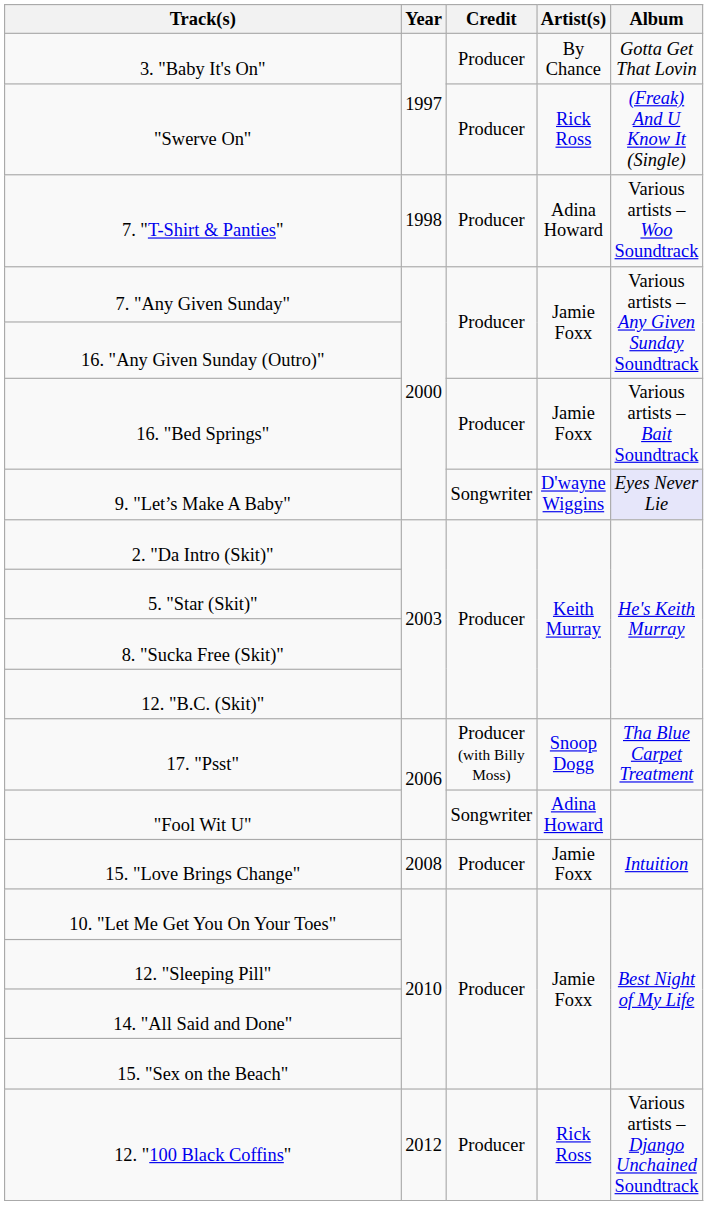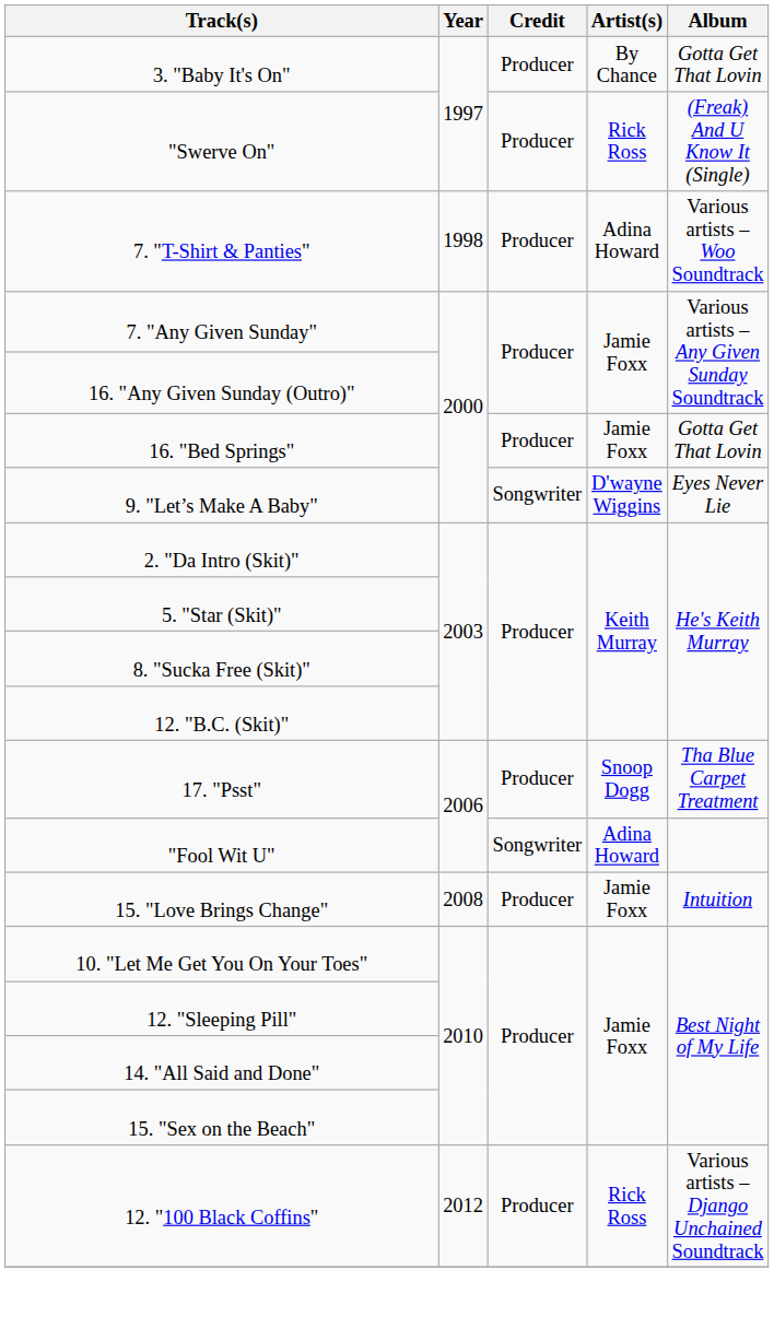16. "Bed Springs" | Album: Various artists – Bait Soundtrack -> Gotta Get That Lovin
9. "Let’s Make A Baby" | Album: lavender background -> no background
17. "Psst" | Credit: Producer (with Billy Moss) -> Producer
